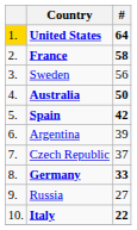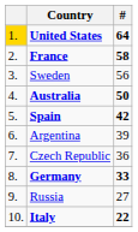Czech Republic | #: 37 -> 36
